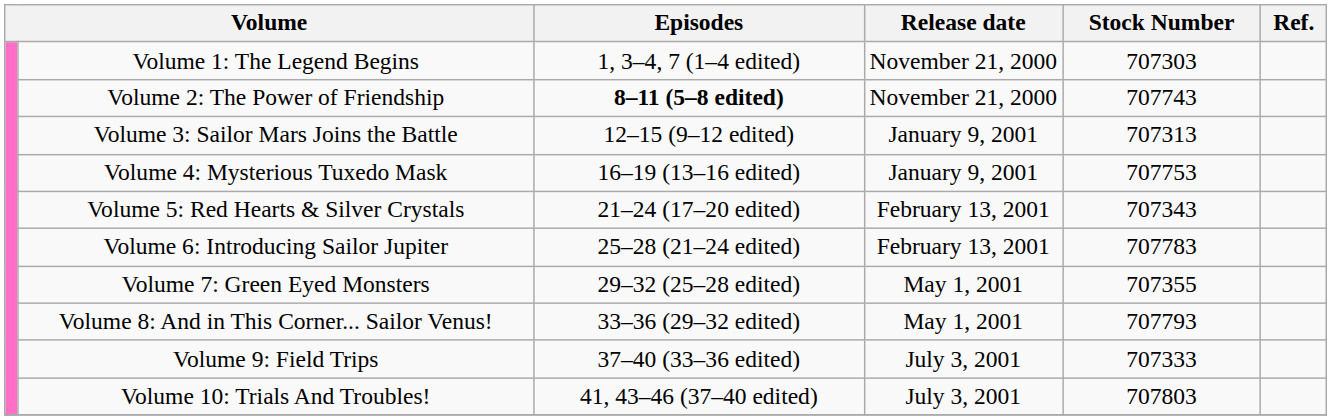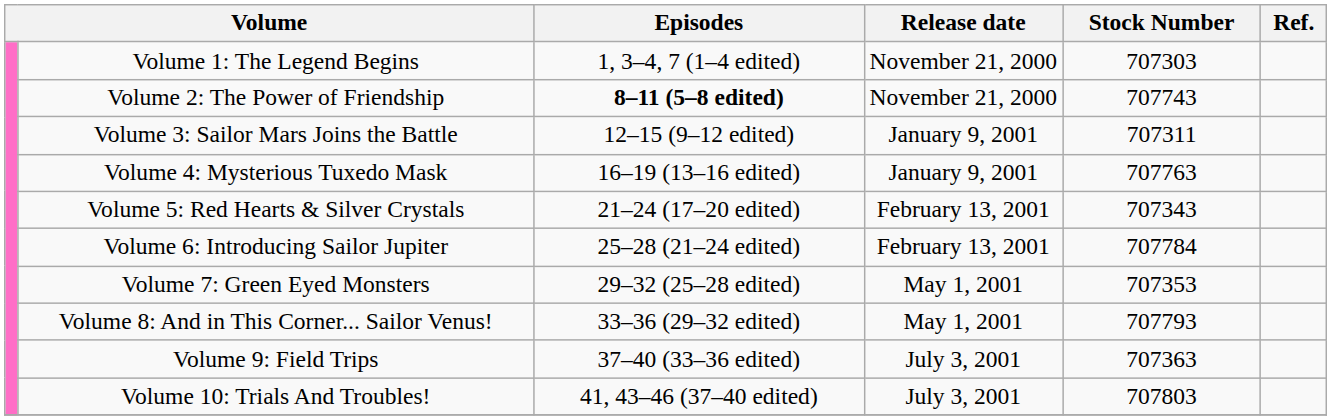Volume 3: Sailor Mars Joins the Battle | Stock Number: 707313 -> 707311
Volume 4: Mysterious Tuxedo Mask | Stock Number: 707753 -> 707763
Volume 6: Introducing Sailor Jupiter | Stock Number: 707783 -> 707784
Volume 7: Green Eyed Monsters | Stock Number: 707355 -> 707353
Volume 9: Field Trips | Stock Number: 707333 -> 707363
